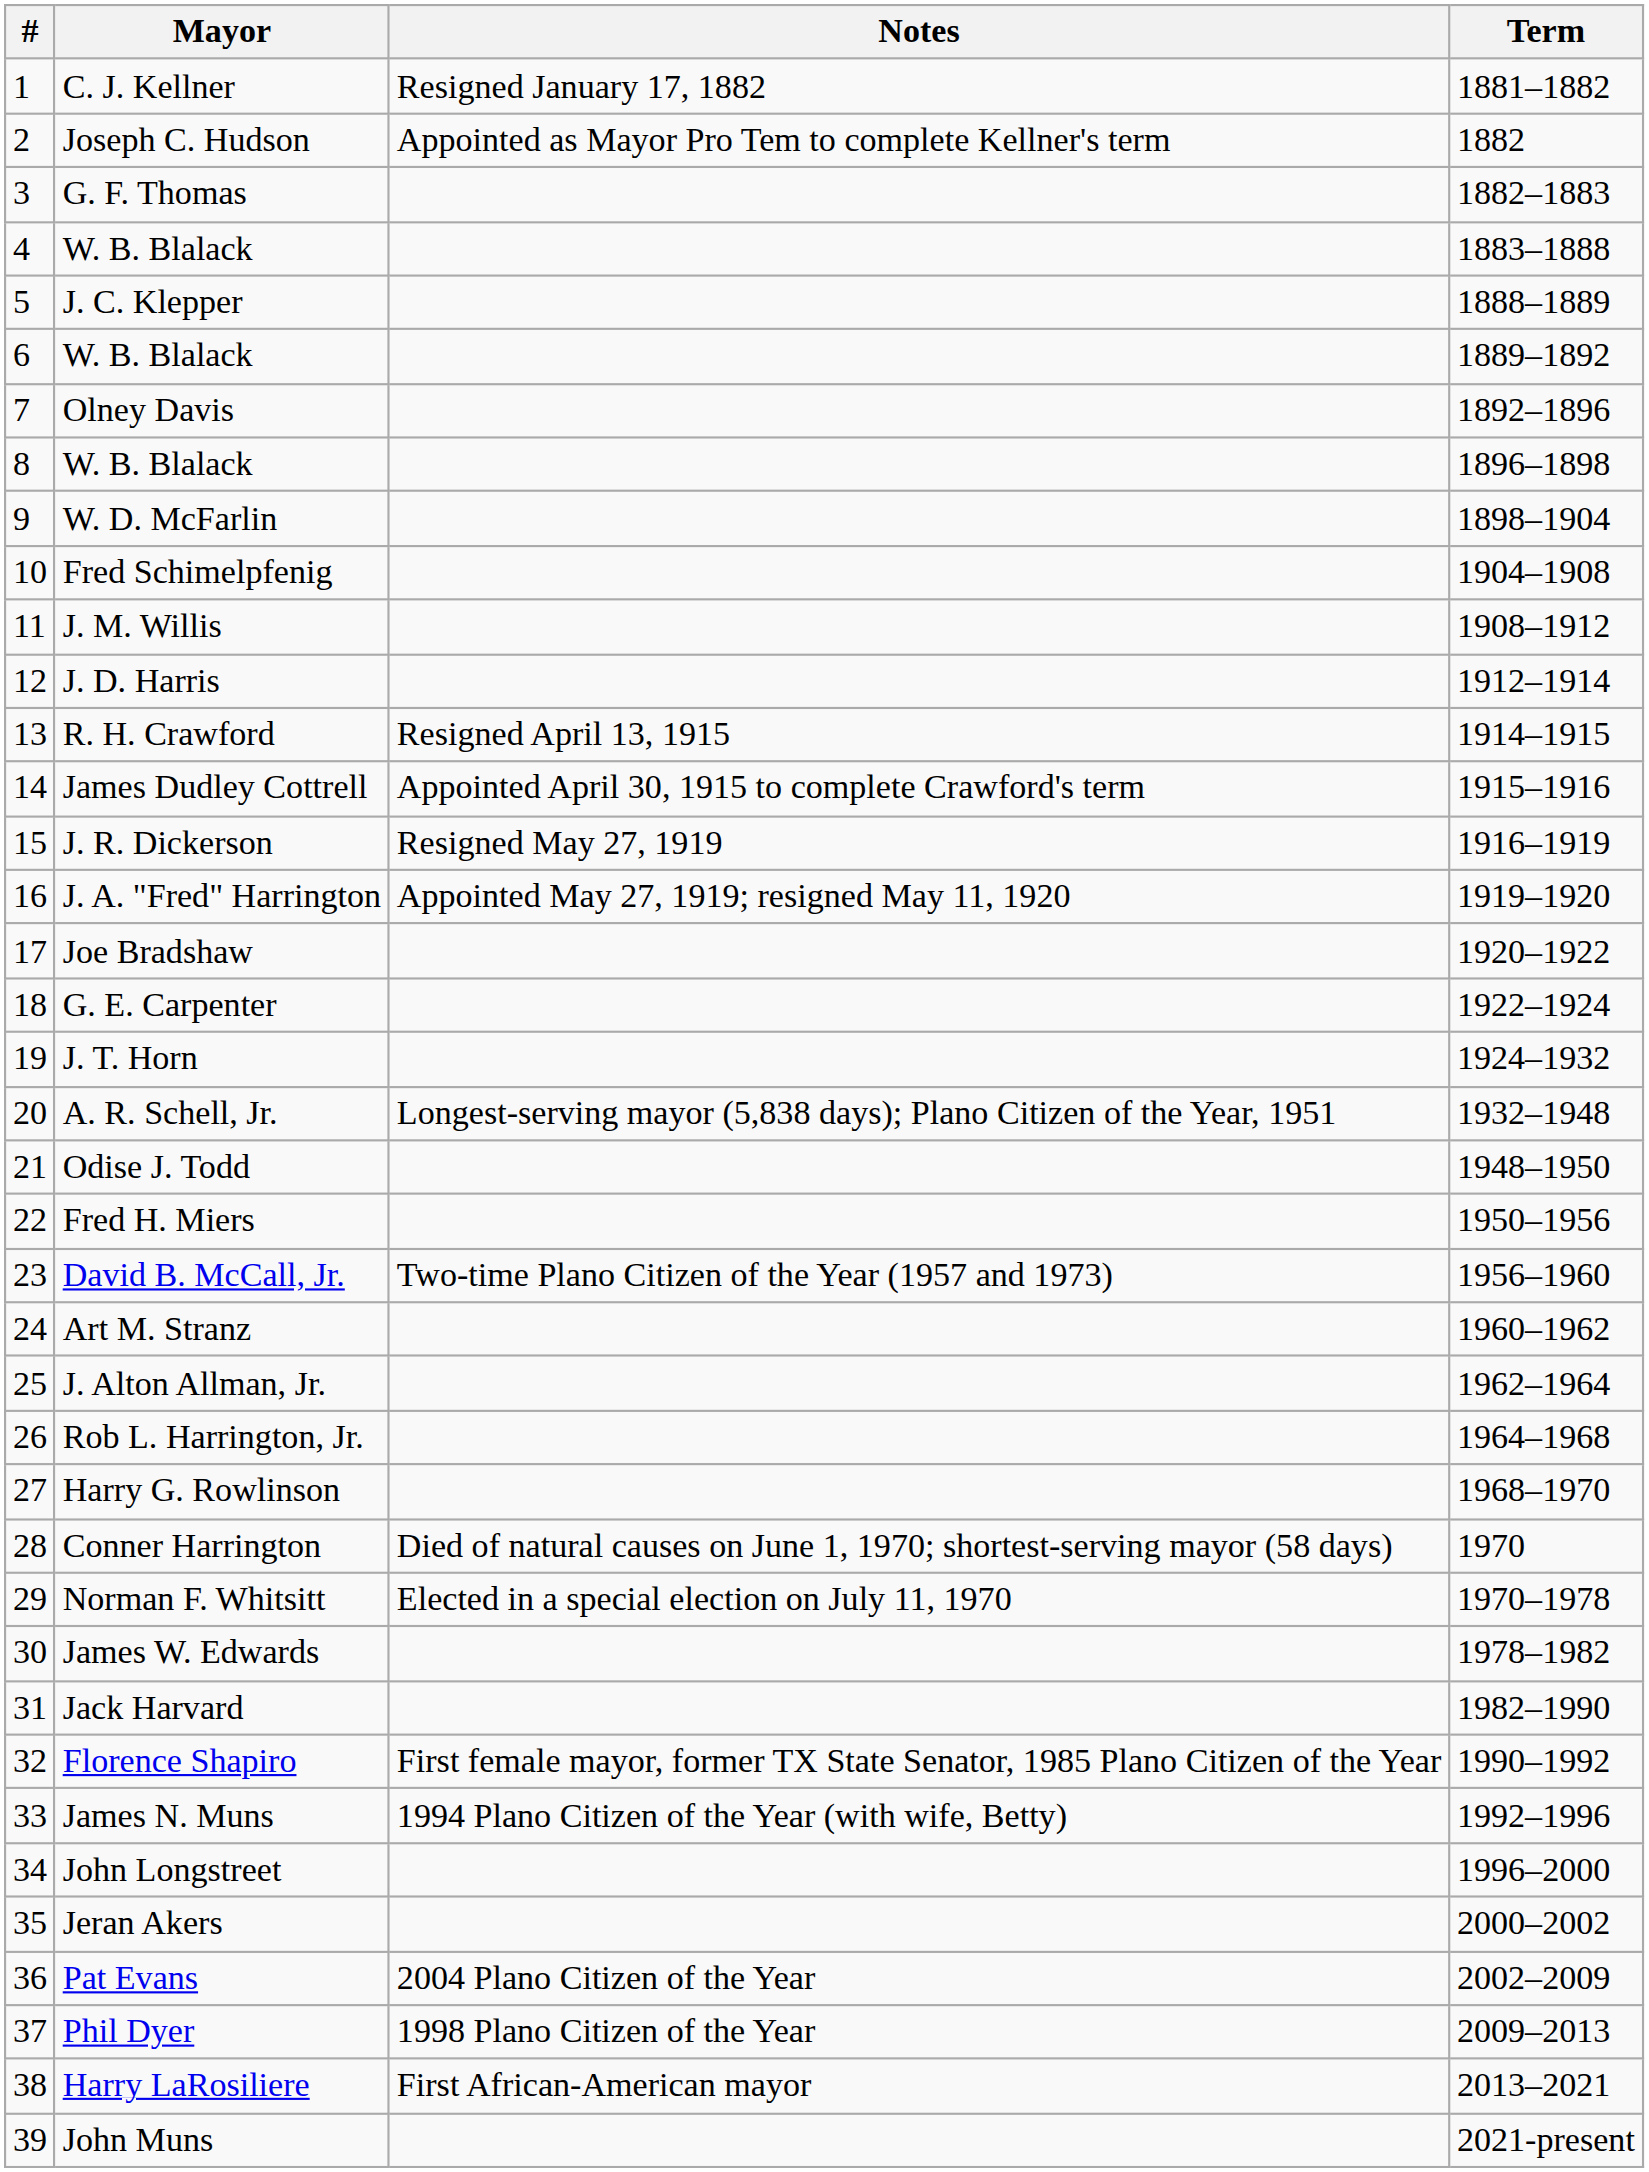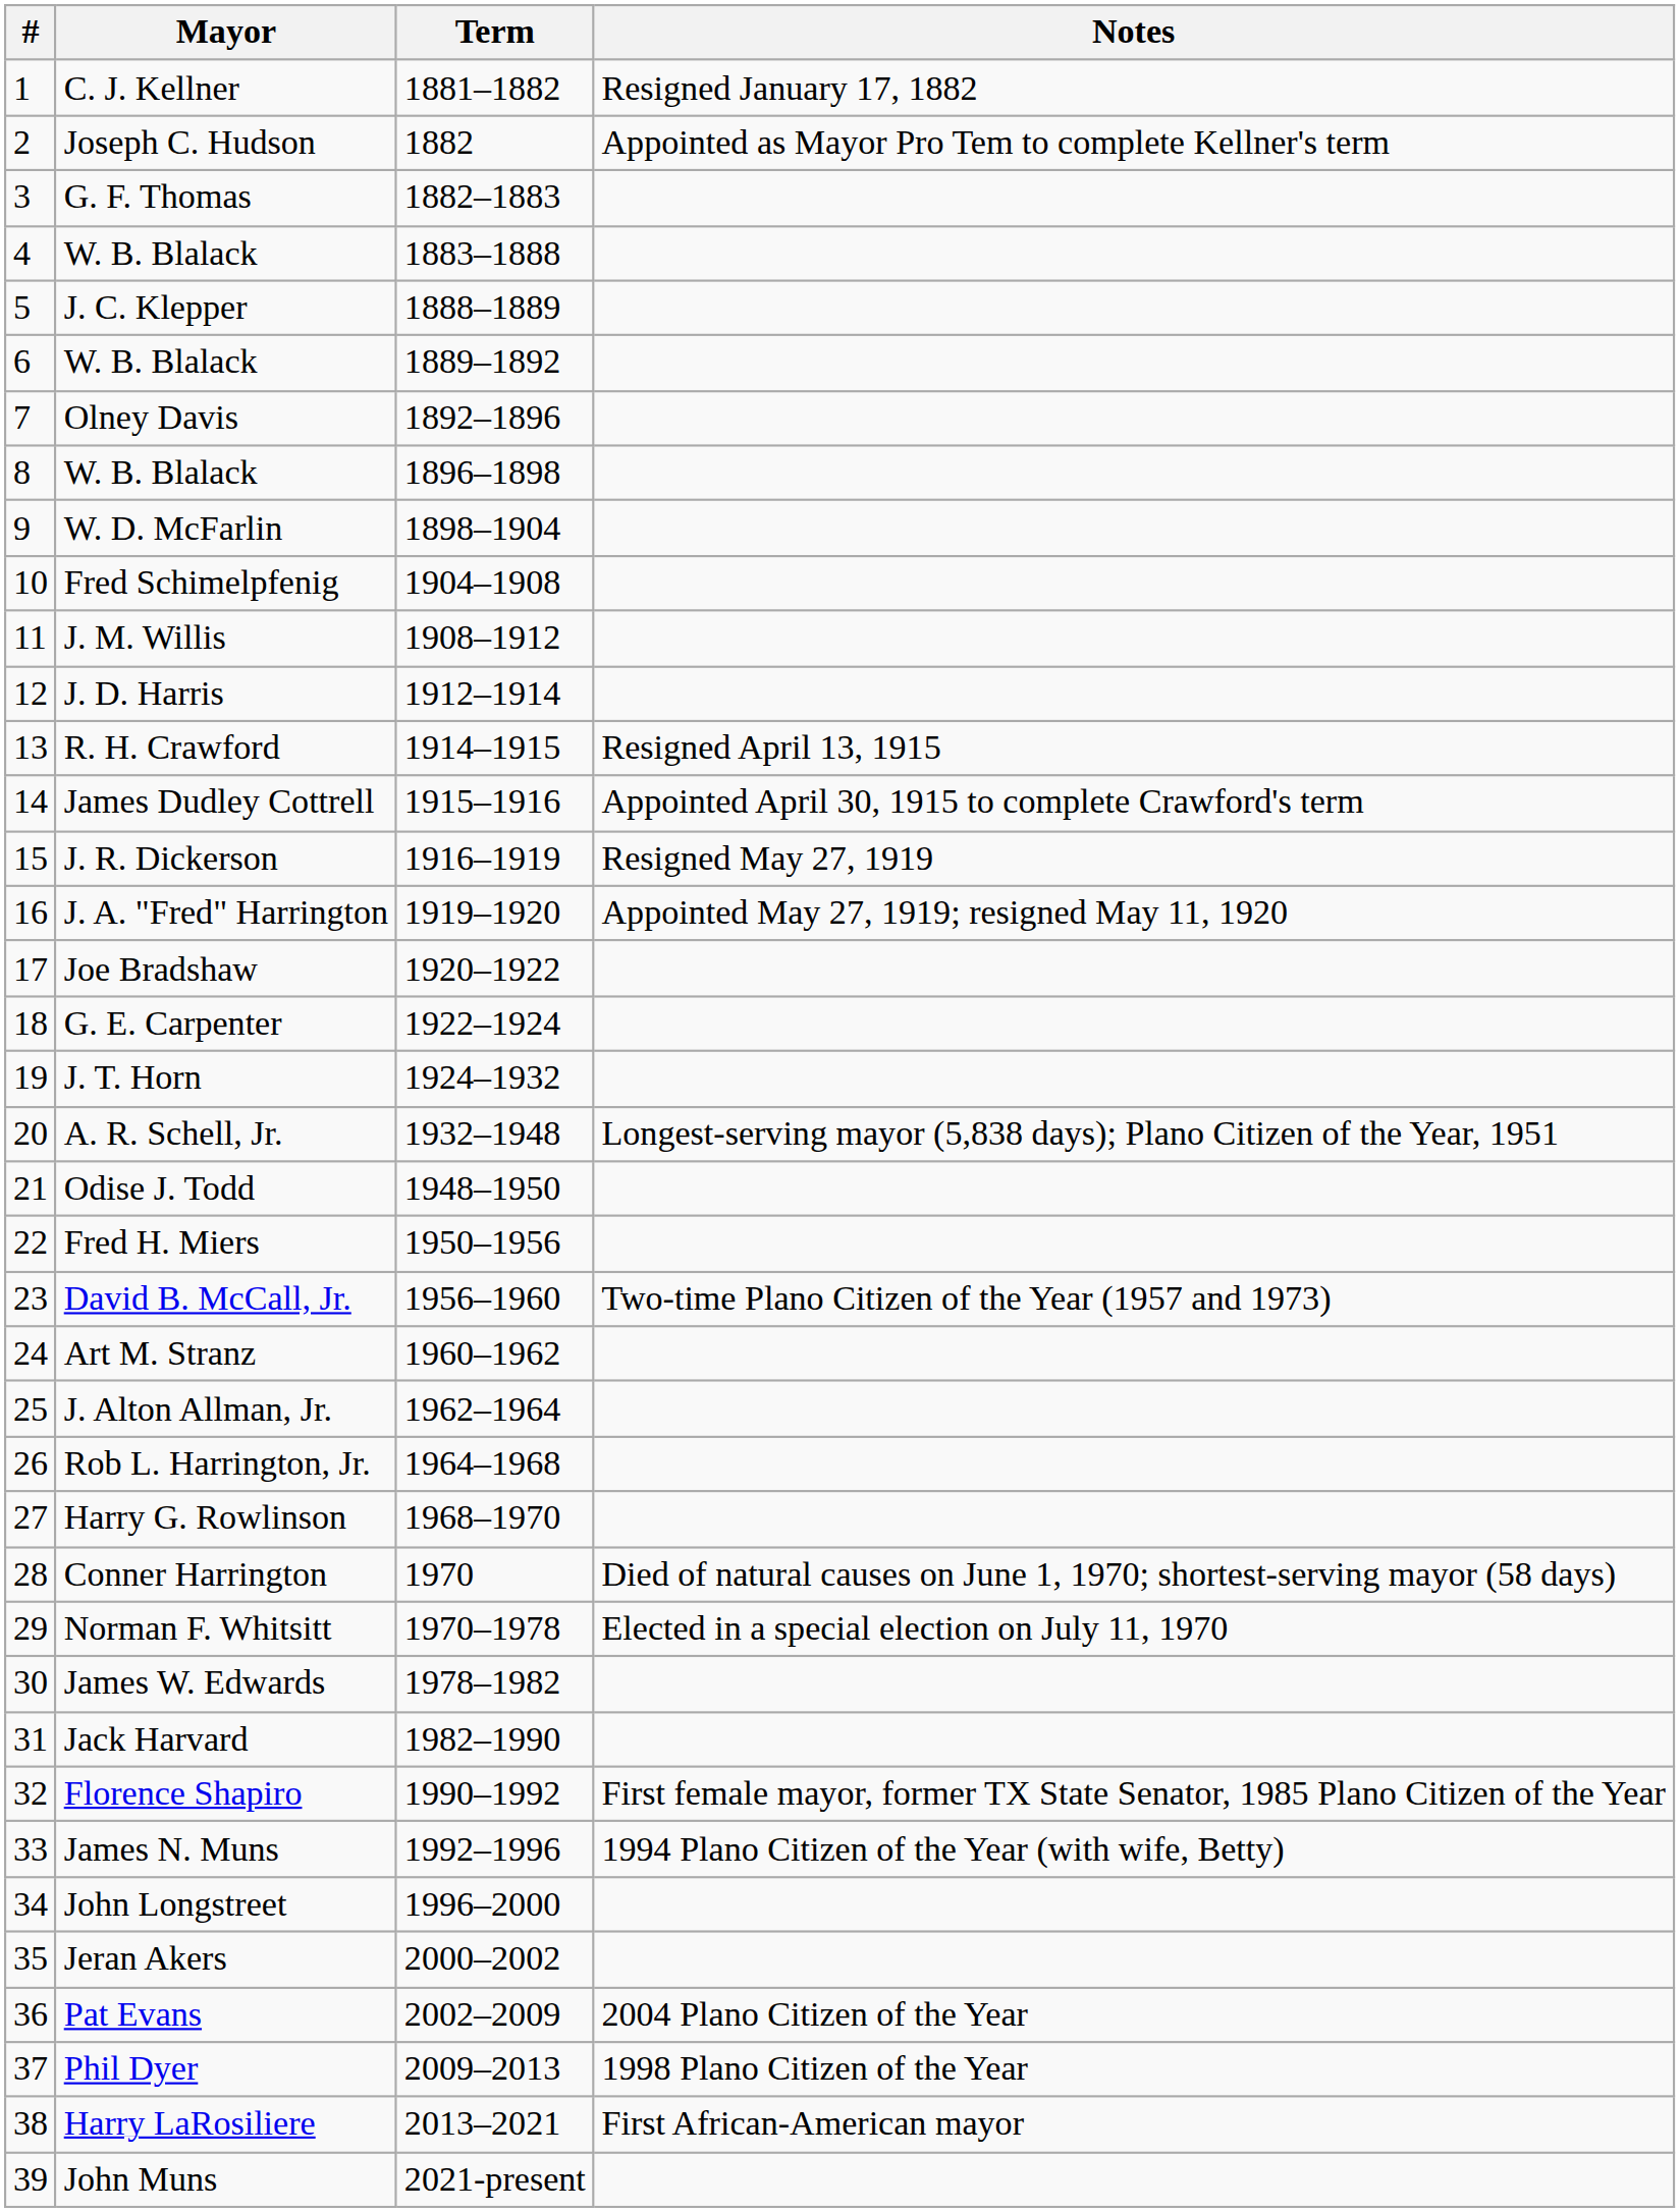columns swapped: Term <-> Notes
